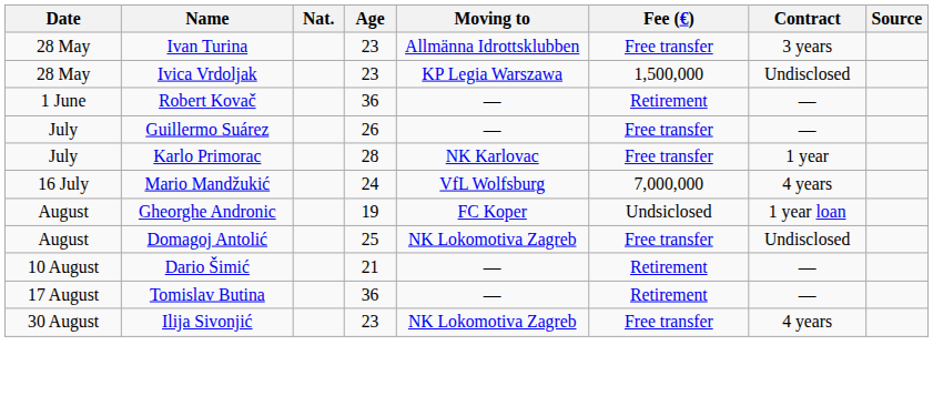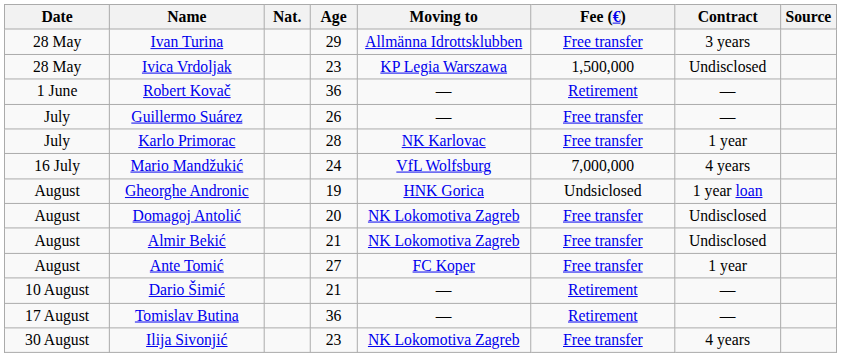Ivan Turina | Age: 23 -> 29
Gheorghe Andronic | Moving to: FC Koper -> HNK Gorica
Domagoj Antolić | Age: 25 -> 20
+ row: August | Almir Bekić | 21 | NK Lokomotiva Zagreb | Free transfer | Undisclosed
+ row: August | Ante Tomić | 27 | FC Koper | Free transfer | 1 year
